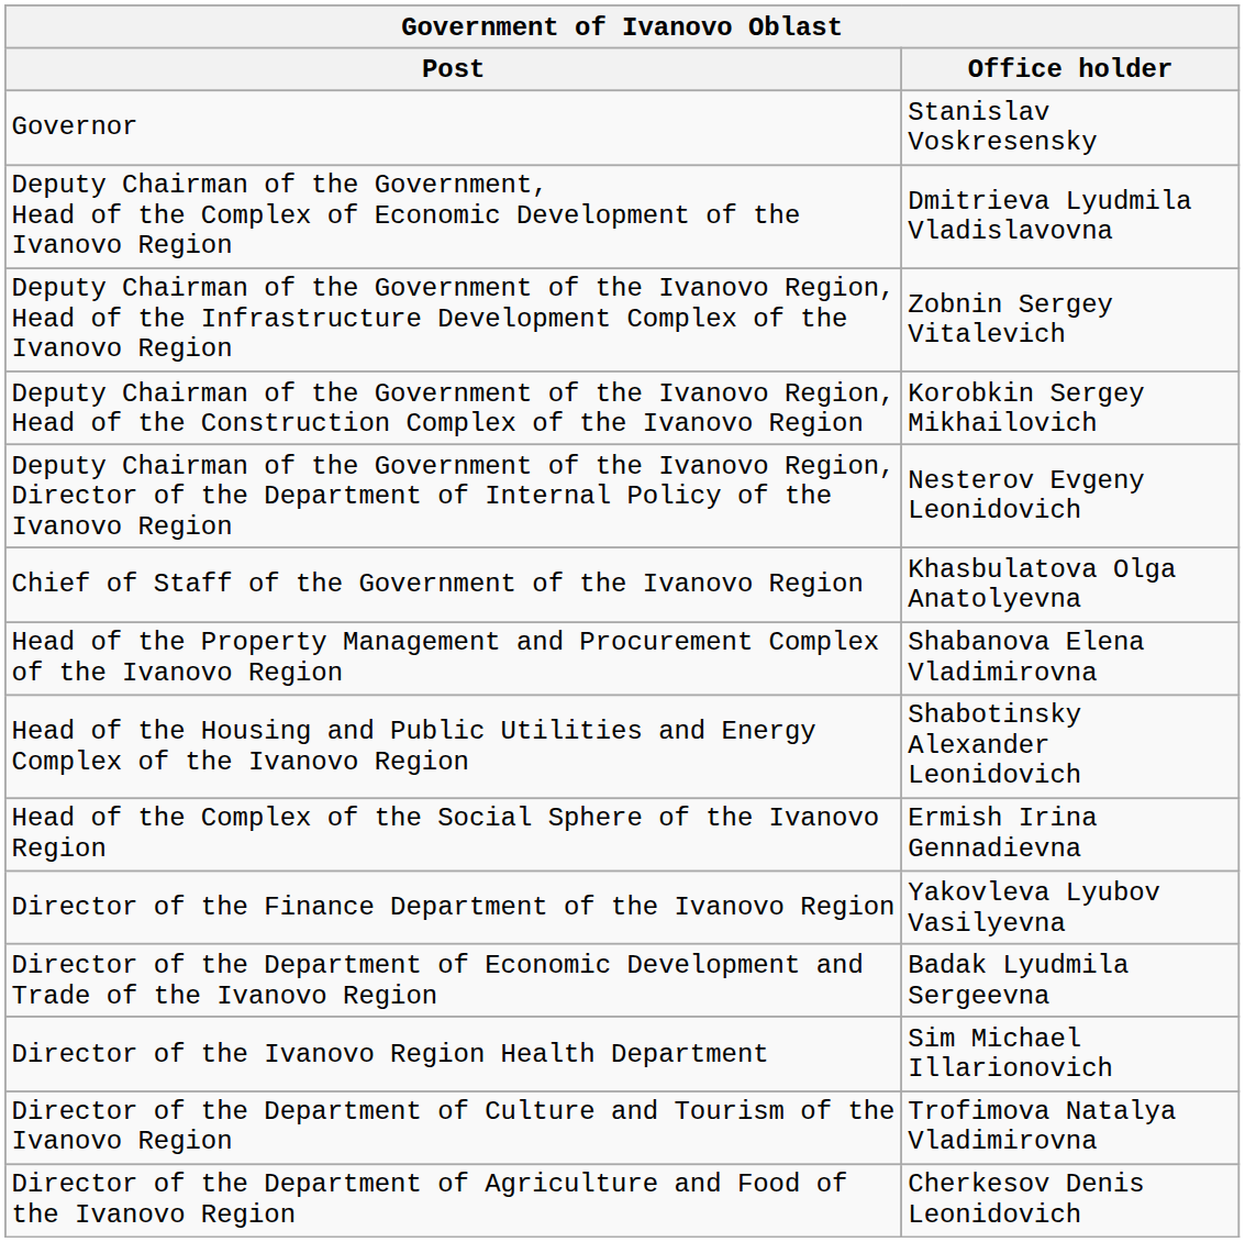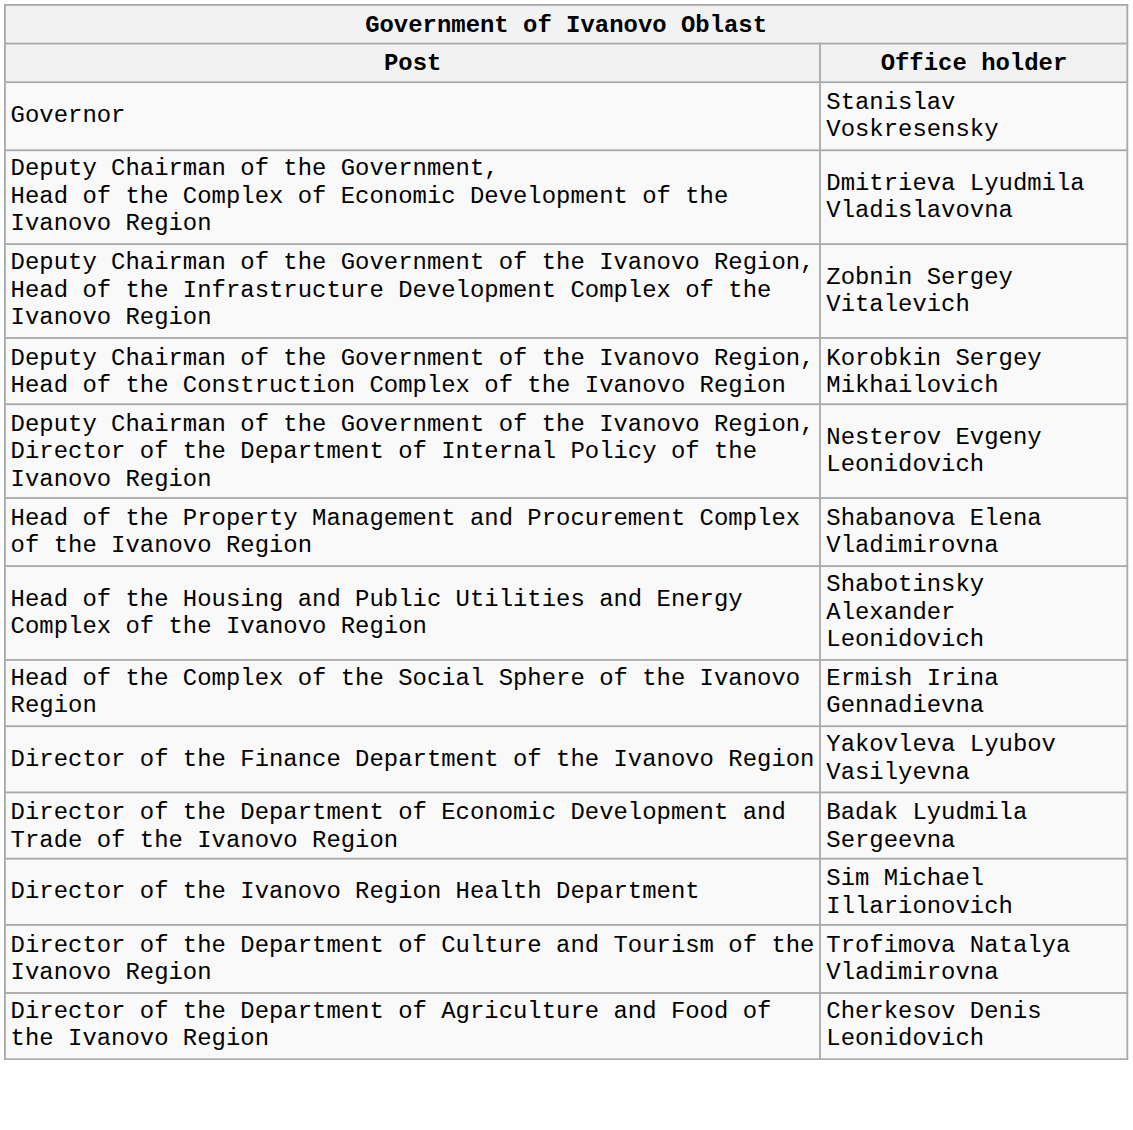- row: Chief of Staff of the Government of the Ivanovo Region | Khasbulatova Olga Anatolyevna
